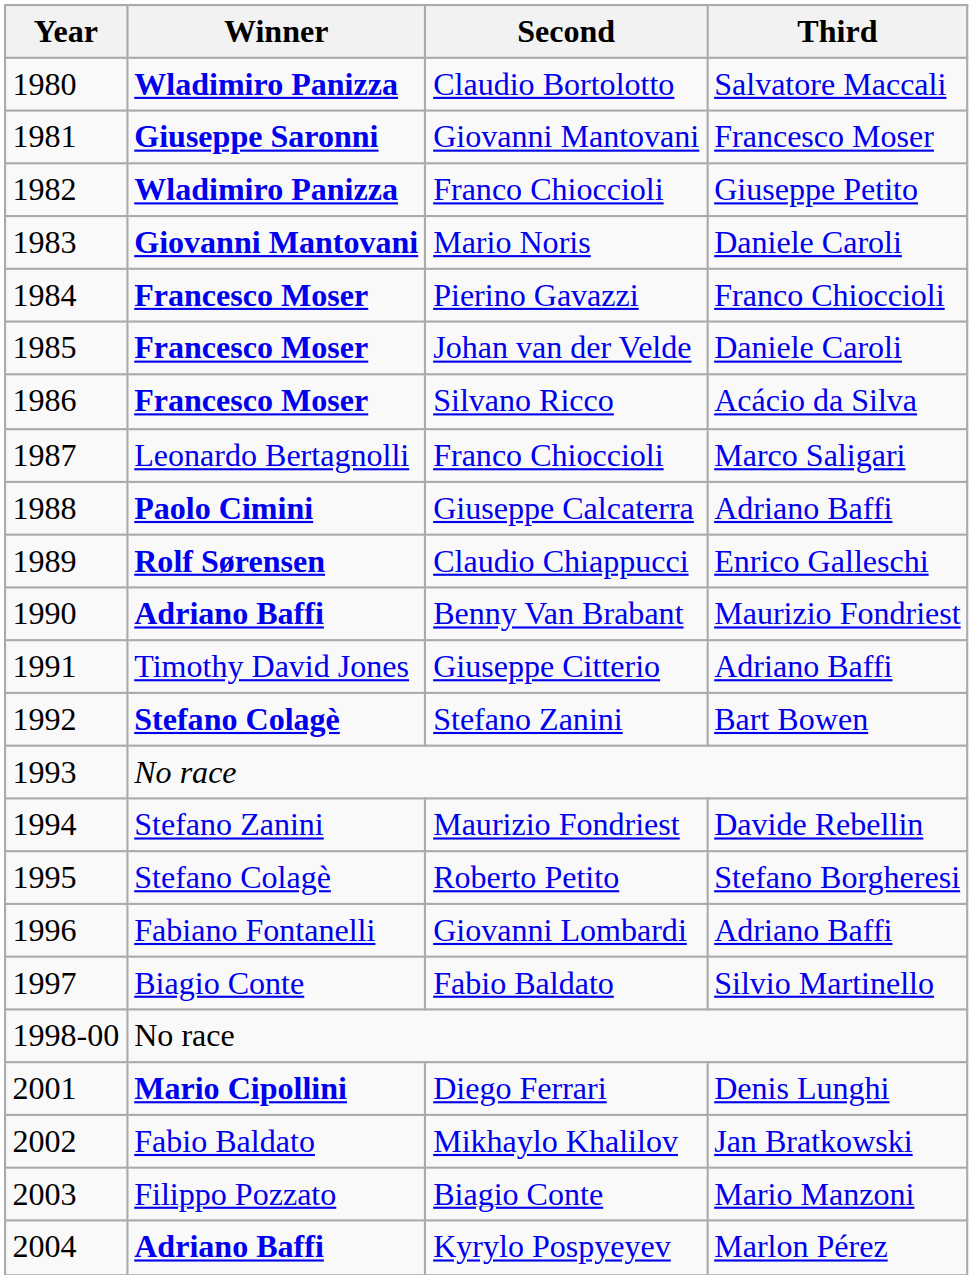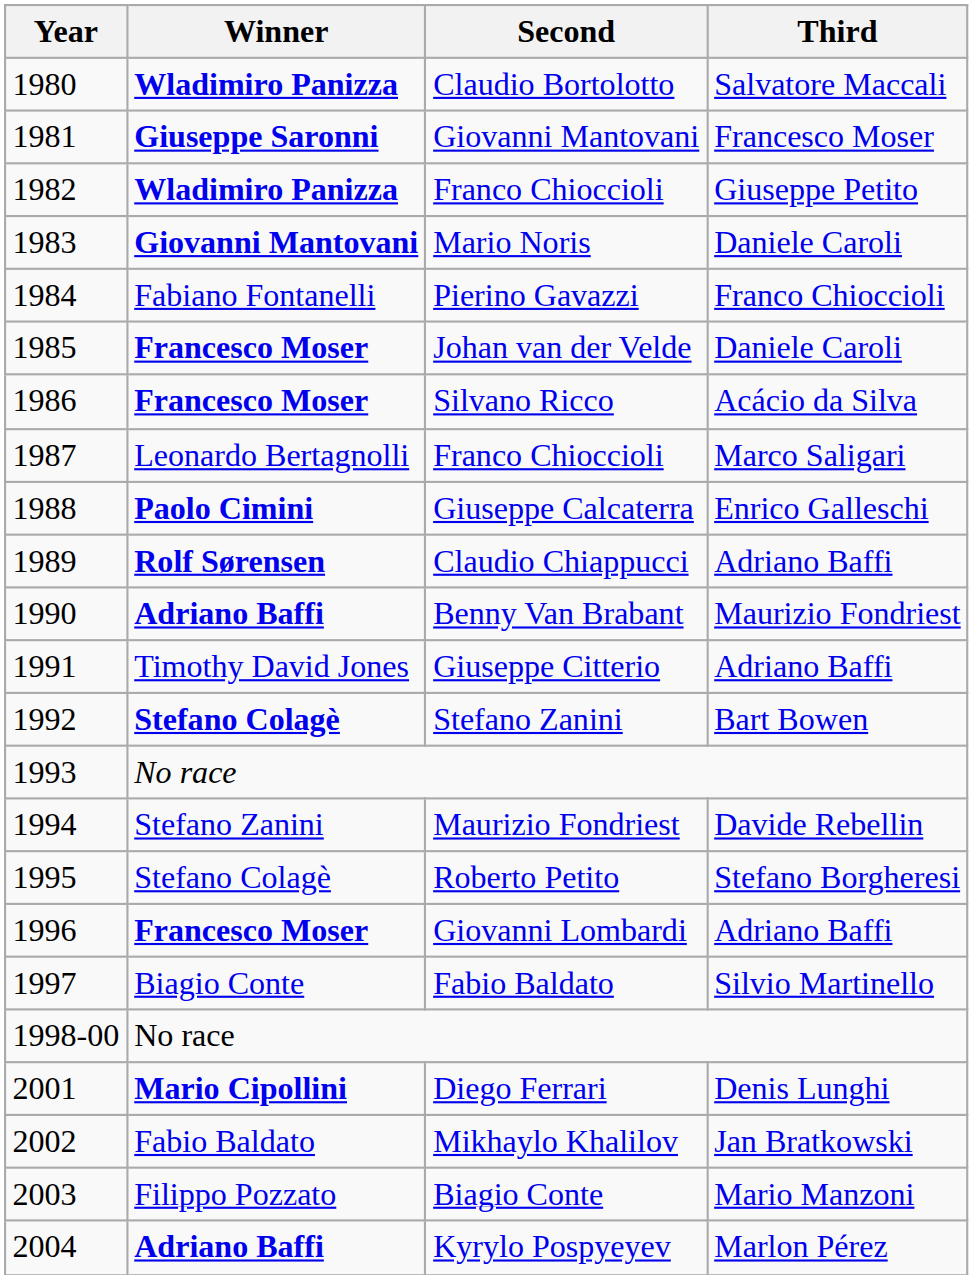Pierino Gavazzi | Winner: Francesco Moser -> Fabiano Fontanelli
Giuseppe Calcaterra | Third: Adriano Baffi -> Enrico Galleschi
Claudio Chiappucci | Third: Enrico Galleschi -> Adriano Baffi
Giovanni Lombardi | Winner: Fabiano Fontanelli -> Francesco Moser
